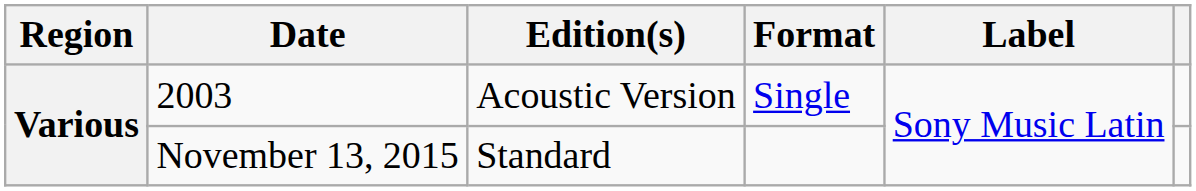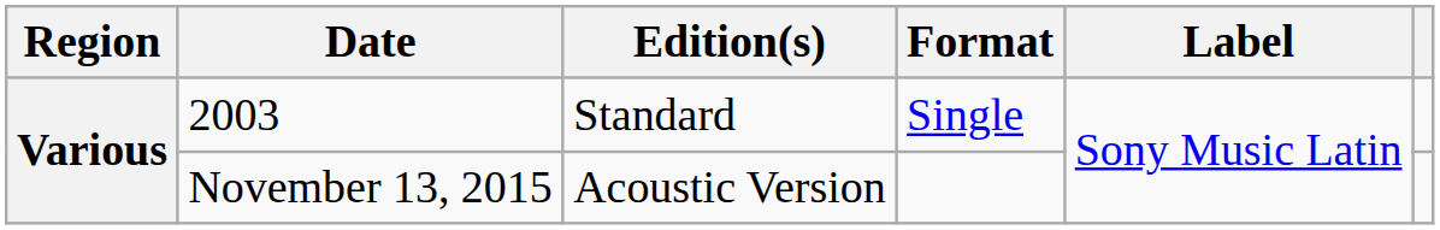2003 | Edition(s): Acoustic Version -> Standard
November 13, 2015 | Edition(s): Standard -> Acoustic Version
